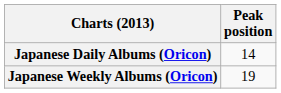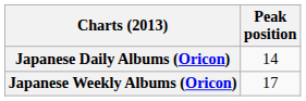Japanese Weekly Albums (Oricon) | Peak position: 19 -> 17
